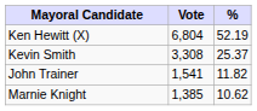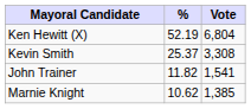columns swapped: Vote <-> %
